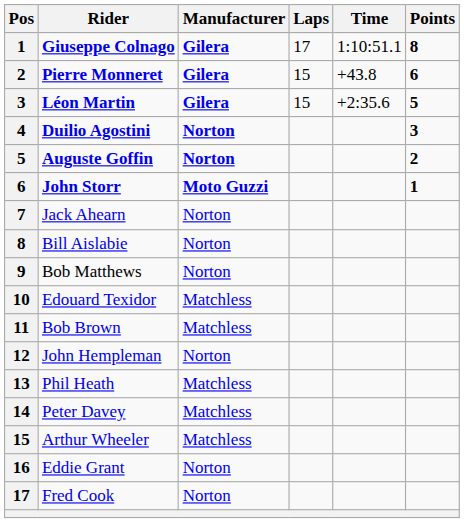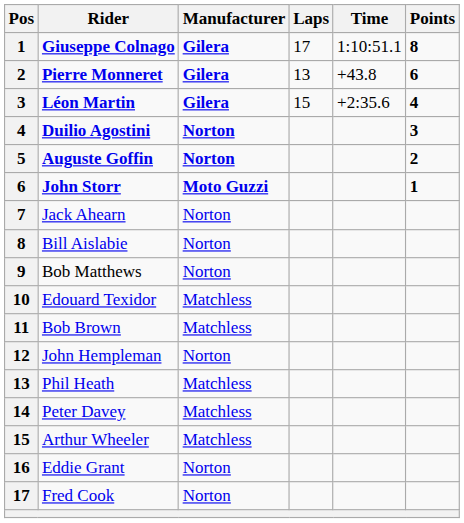Pierre Monneret | Laps: 15 -> 13
Léon Martin | Points: 5 -> 4
